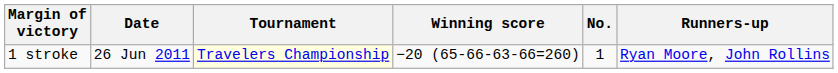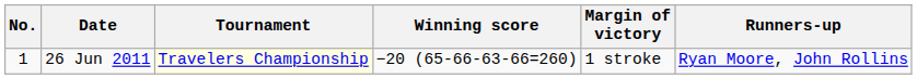columns swapped: No. <-> Margin of victory
